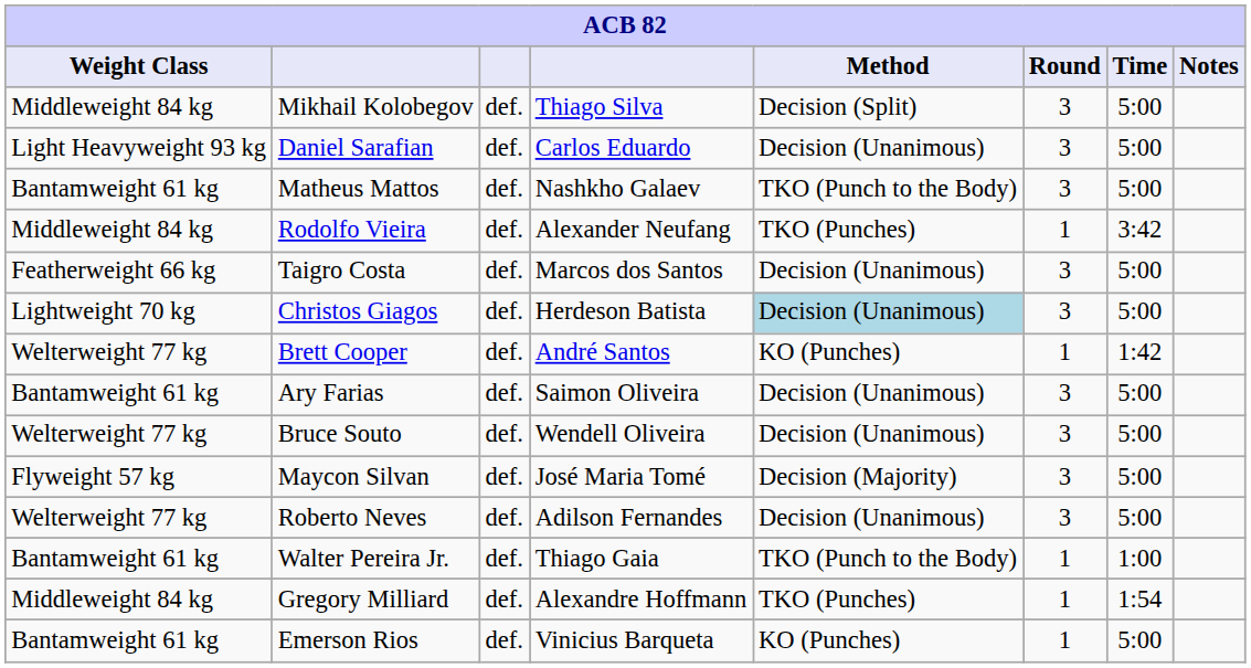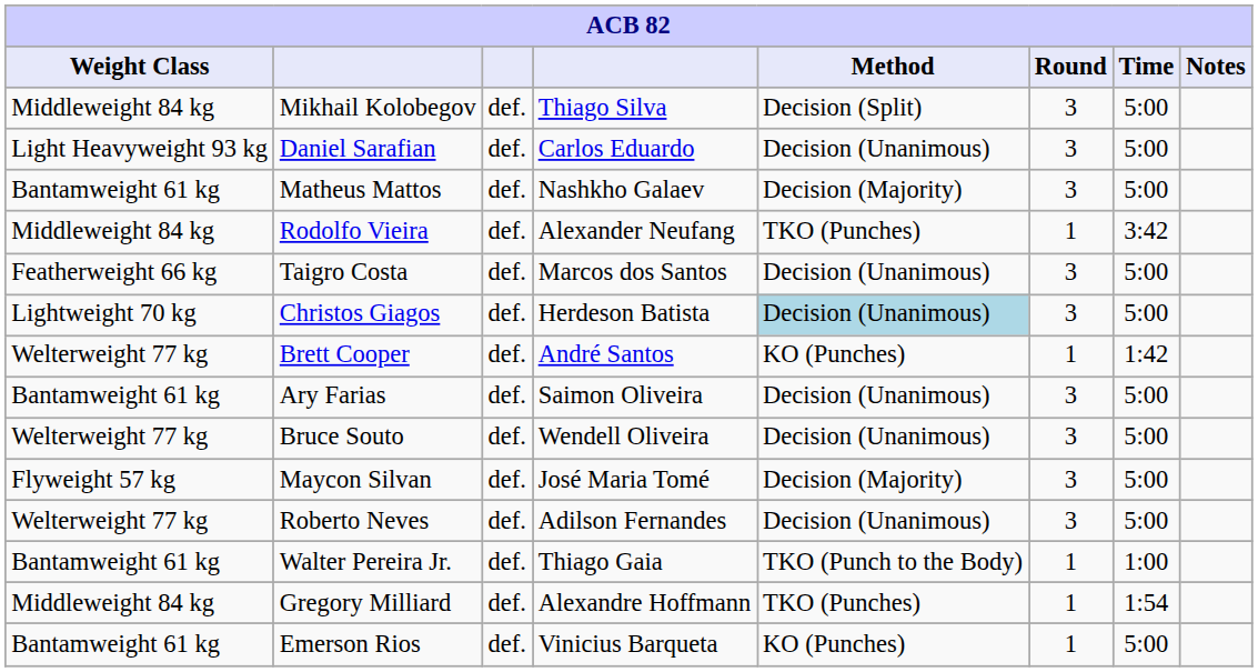Matheus Mattos | Method: TKO (Punch to the Body) -> Decision (Majority)
